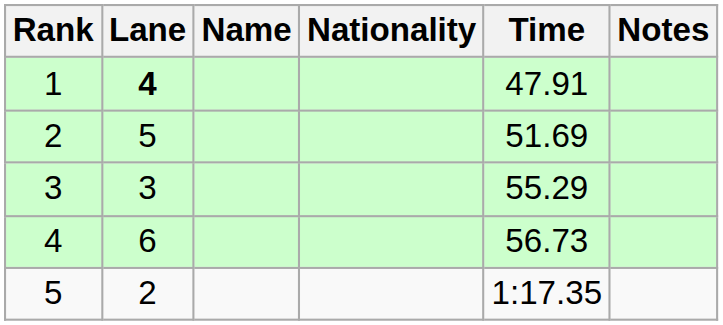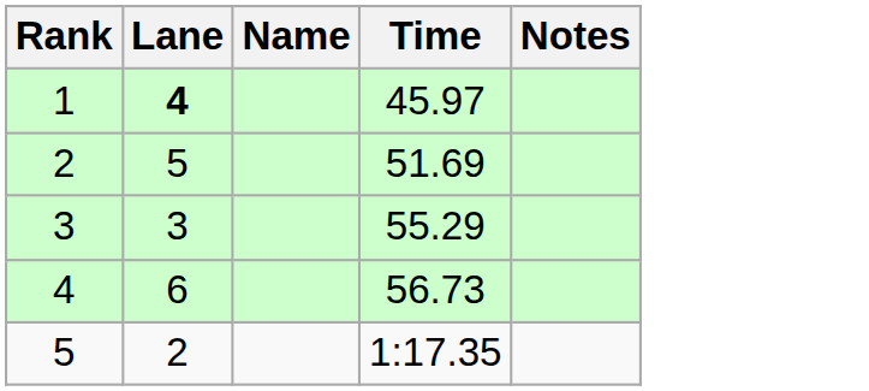- column: Nationality
1 | Time: 47.91 -> 45.97
